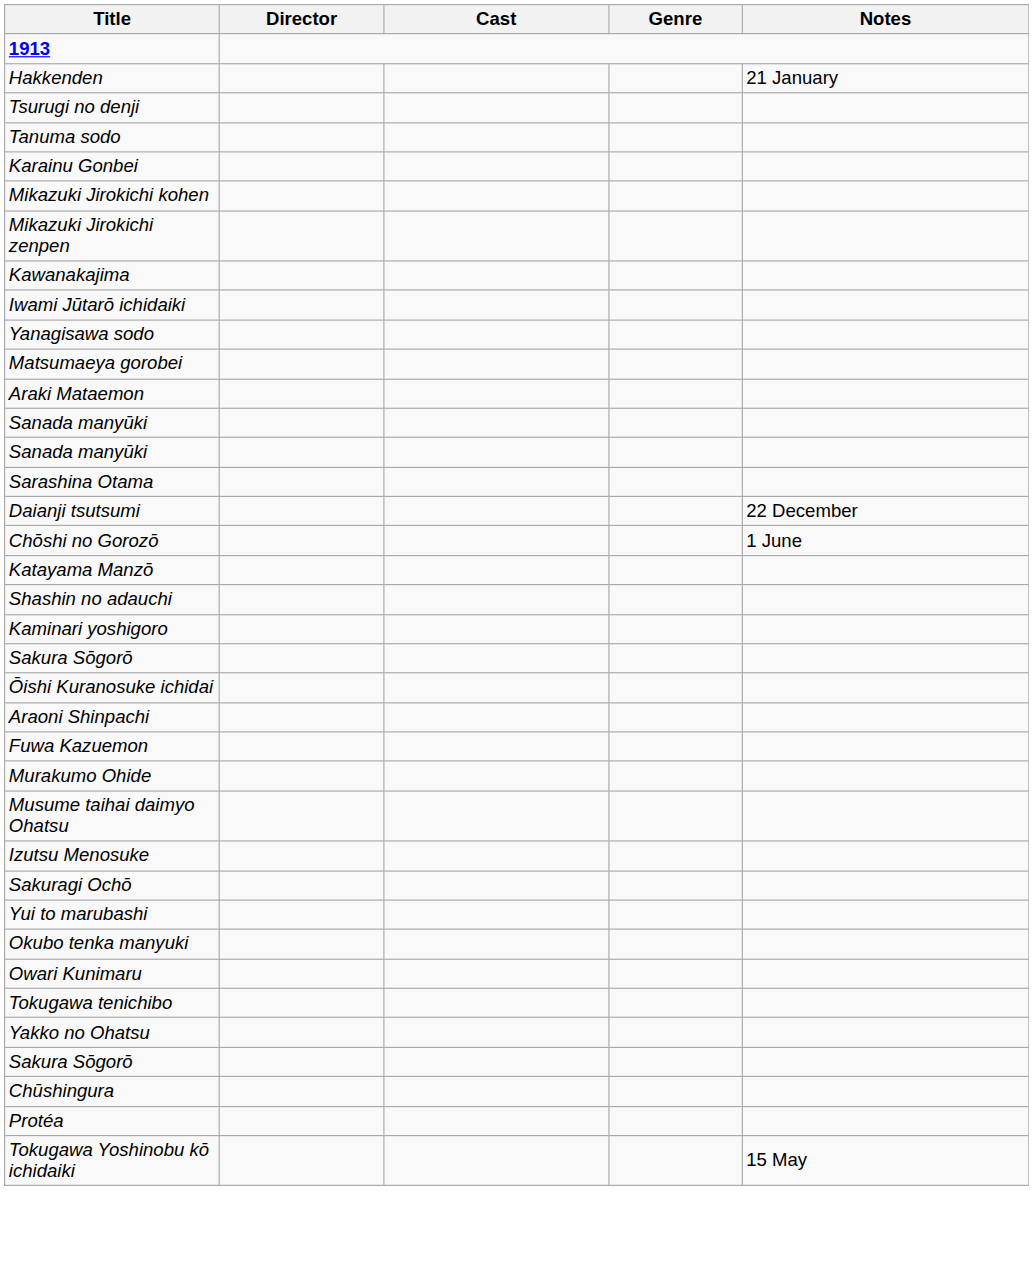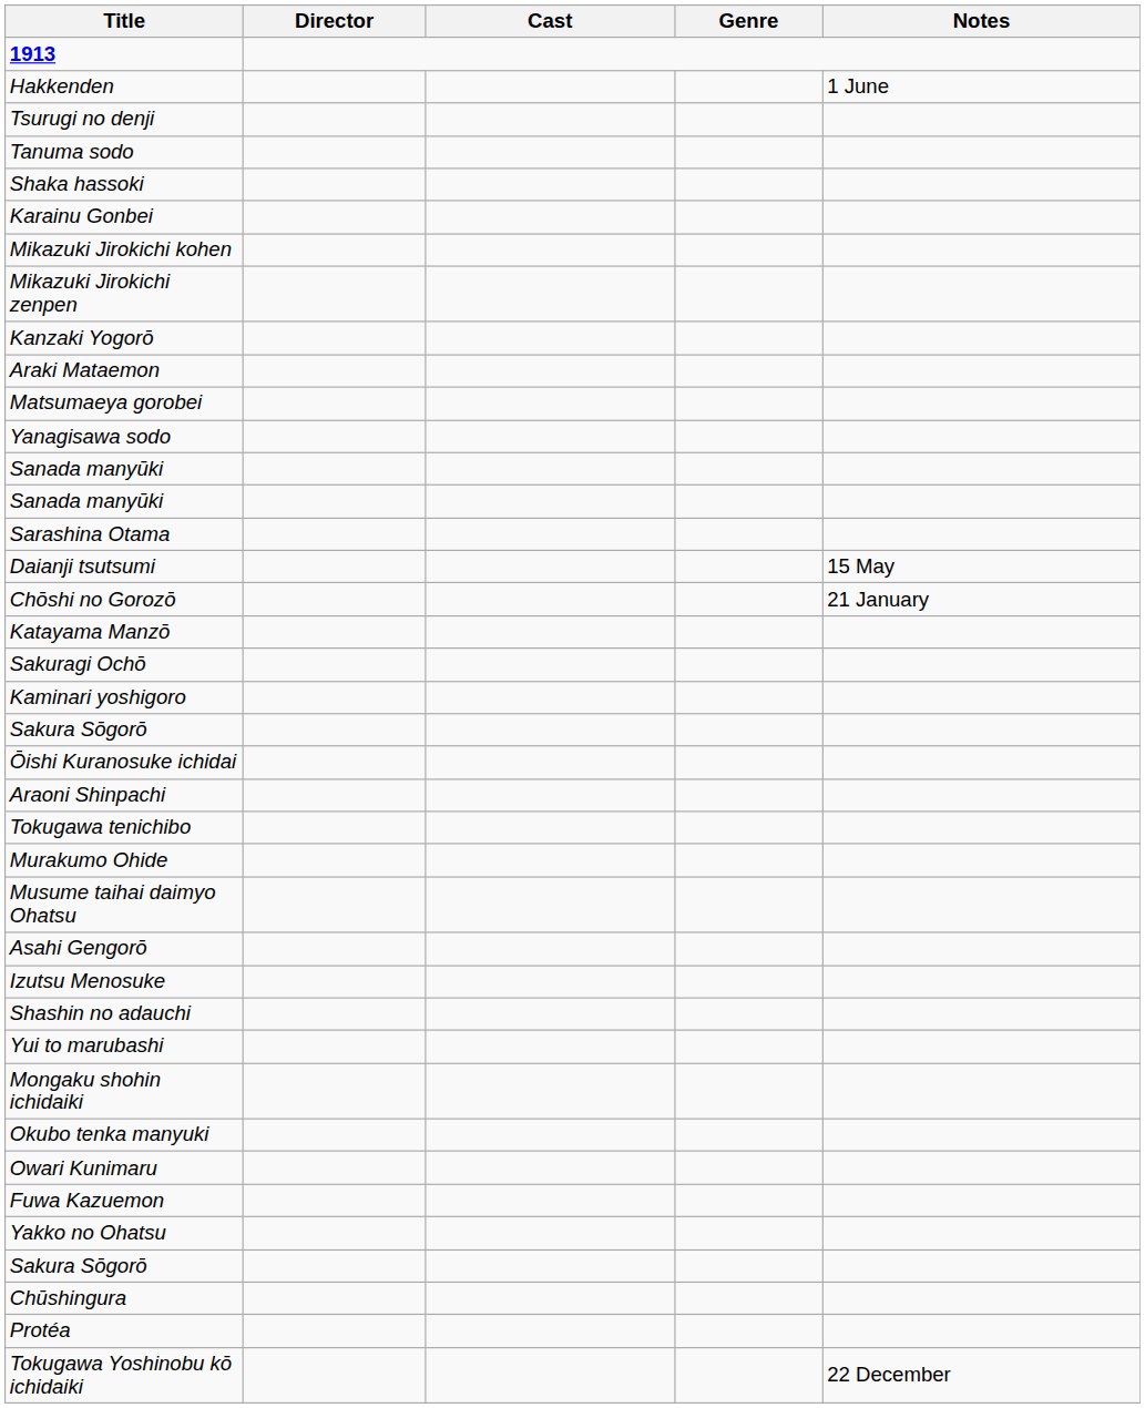Hakkenden | Notes: 21 January -> 1 June
+ row: Shaka hassoki
- row: Kawanakajima
+ row: Kanzaki Yogorō
- row: Iwami Jūtarō ichidaiki
rows swapped: Yanagisawa sodo <-> Araki Mataemon
Daianji tsutsumi | Notes: 22 December -> 15 May
Chōshi no Gorozō | Notes: 1 June -> 21 January
rows swapped: Sakuragi Ochō <-> Shashin no adauchi
rows swapped: Fuwa Kazuemon <-> Tokugawa tenichibo
+ row: Asahi Gengorō
+ row: Mongaku shohin ichidaiki
Tokugawa Yoshinobu kō ichidaiki | Notes: 15 May -> 22 December
